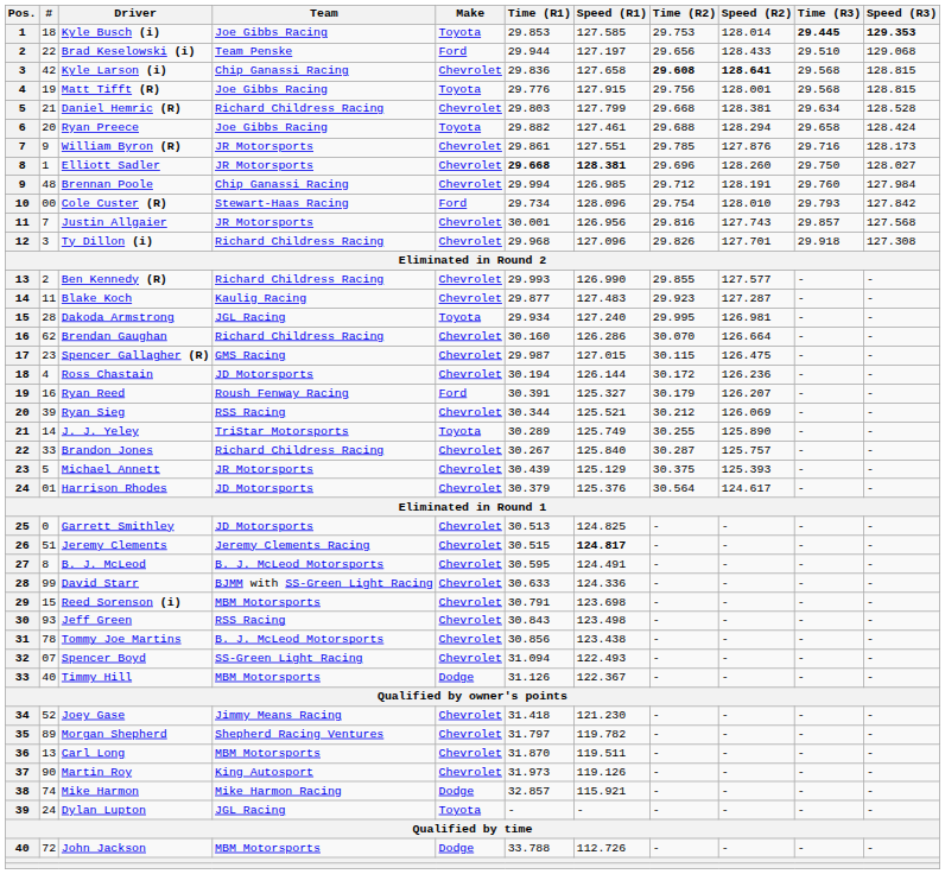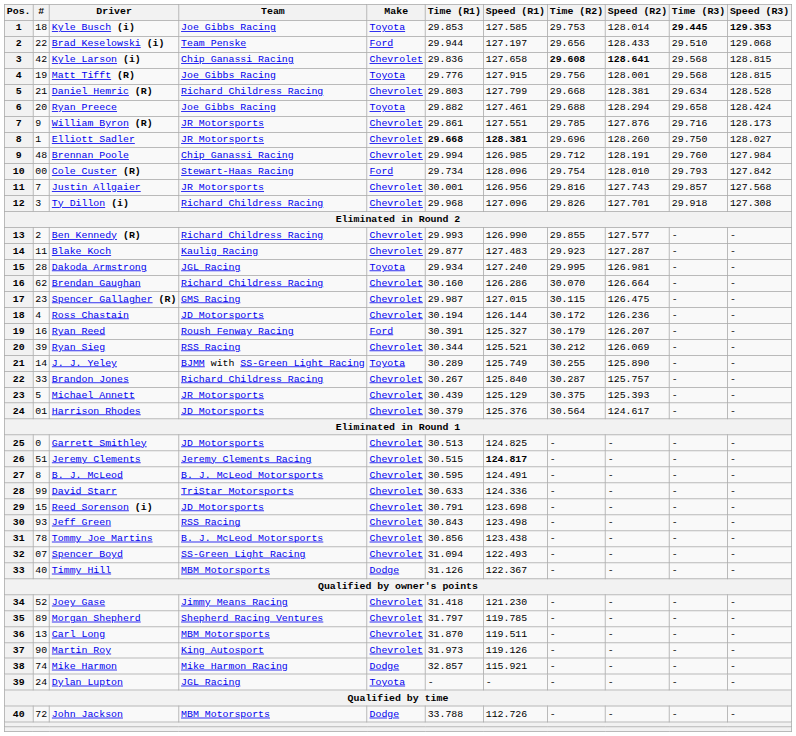J. J. Yeley | Team: TriStar Motorsports -> BJMM with SS-Green Light Racing
David Starr | Team: BJMM with SS-Green Light Racing -> TriStar Motorsports
Reed Sorenson (i) | Team: MBM Motorsports -> JD Motorsports
Morgan Shepherd | Speed (R1): 119.782 -> 119.785
